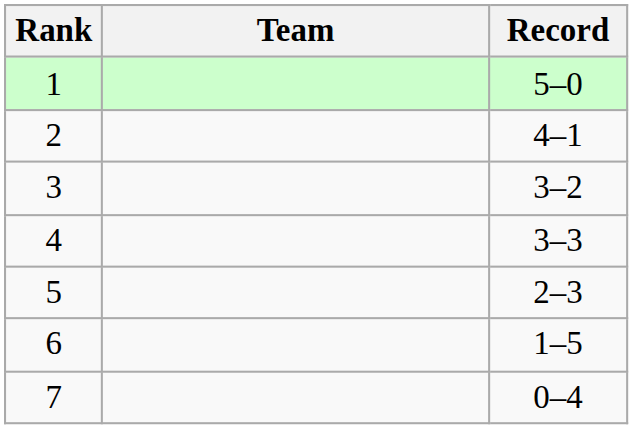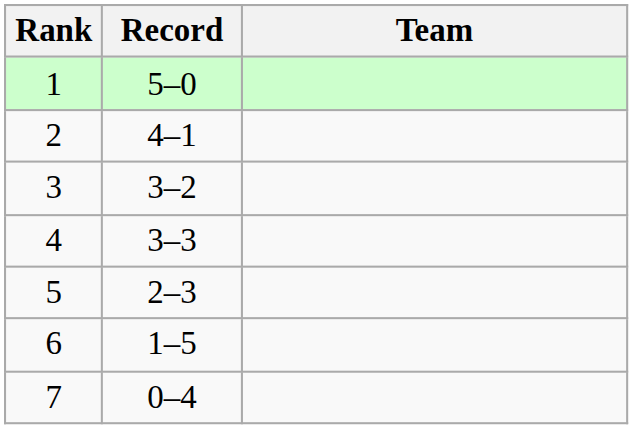columns swapped: Team <-> Record
